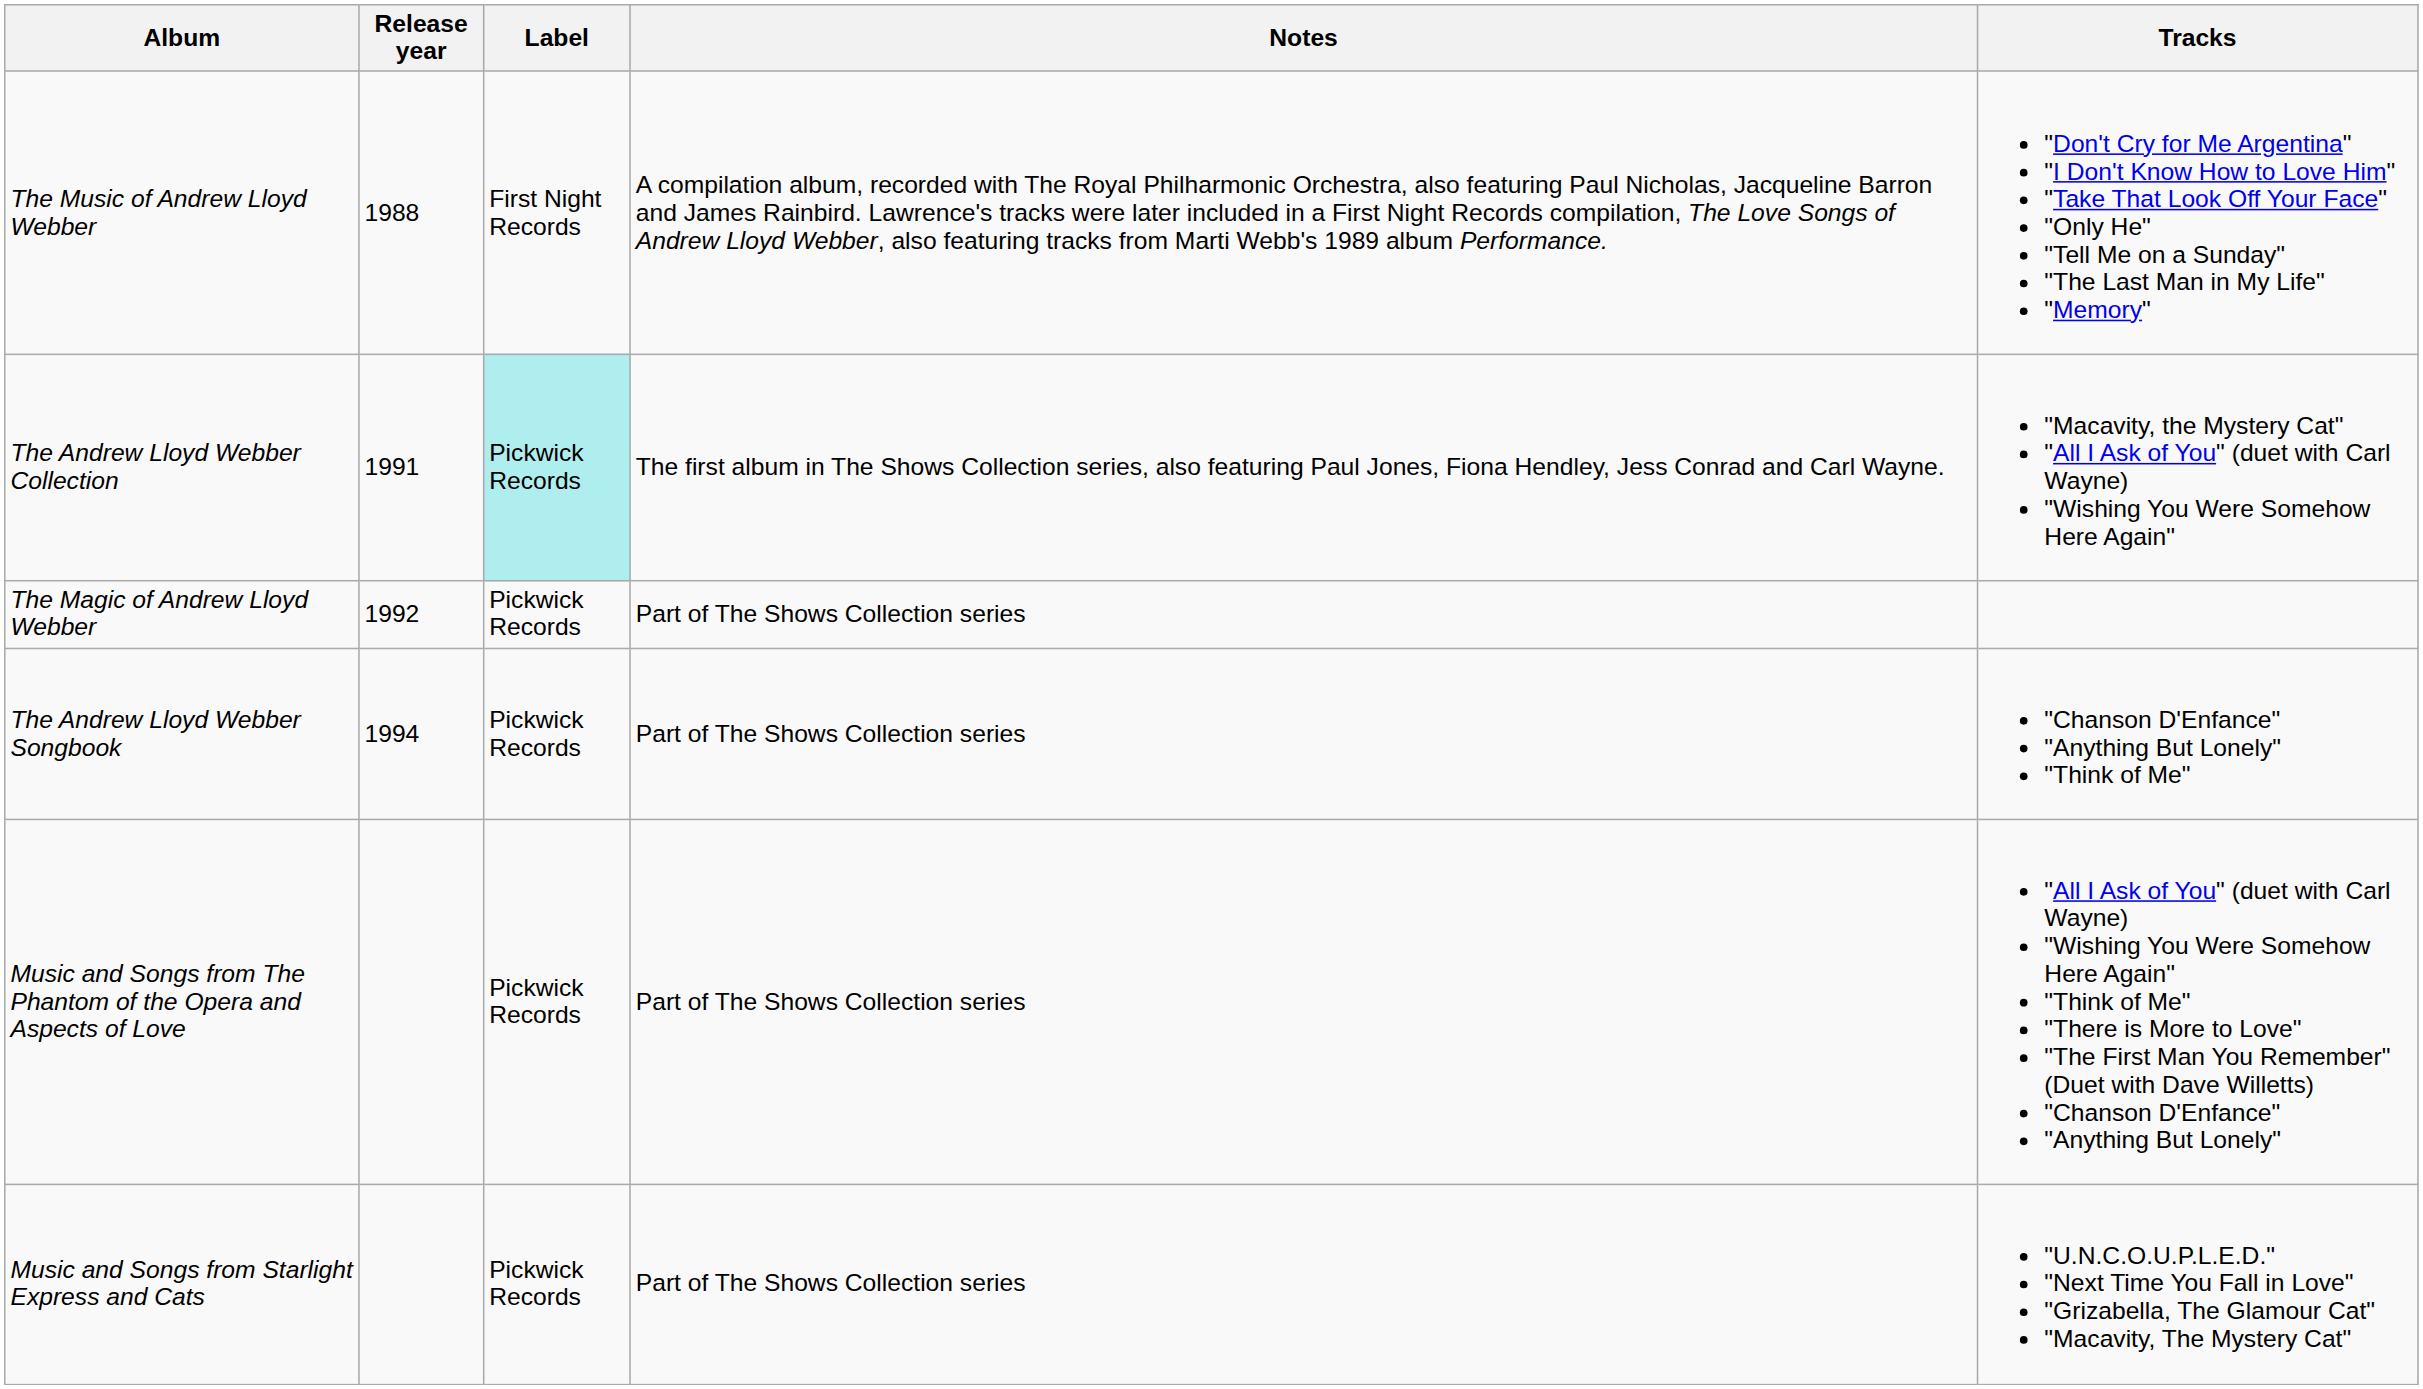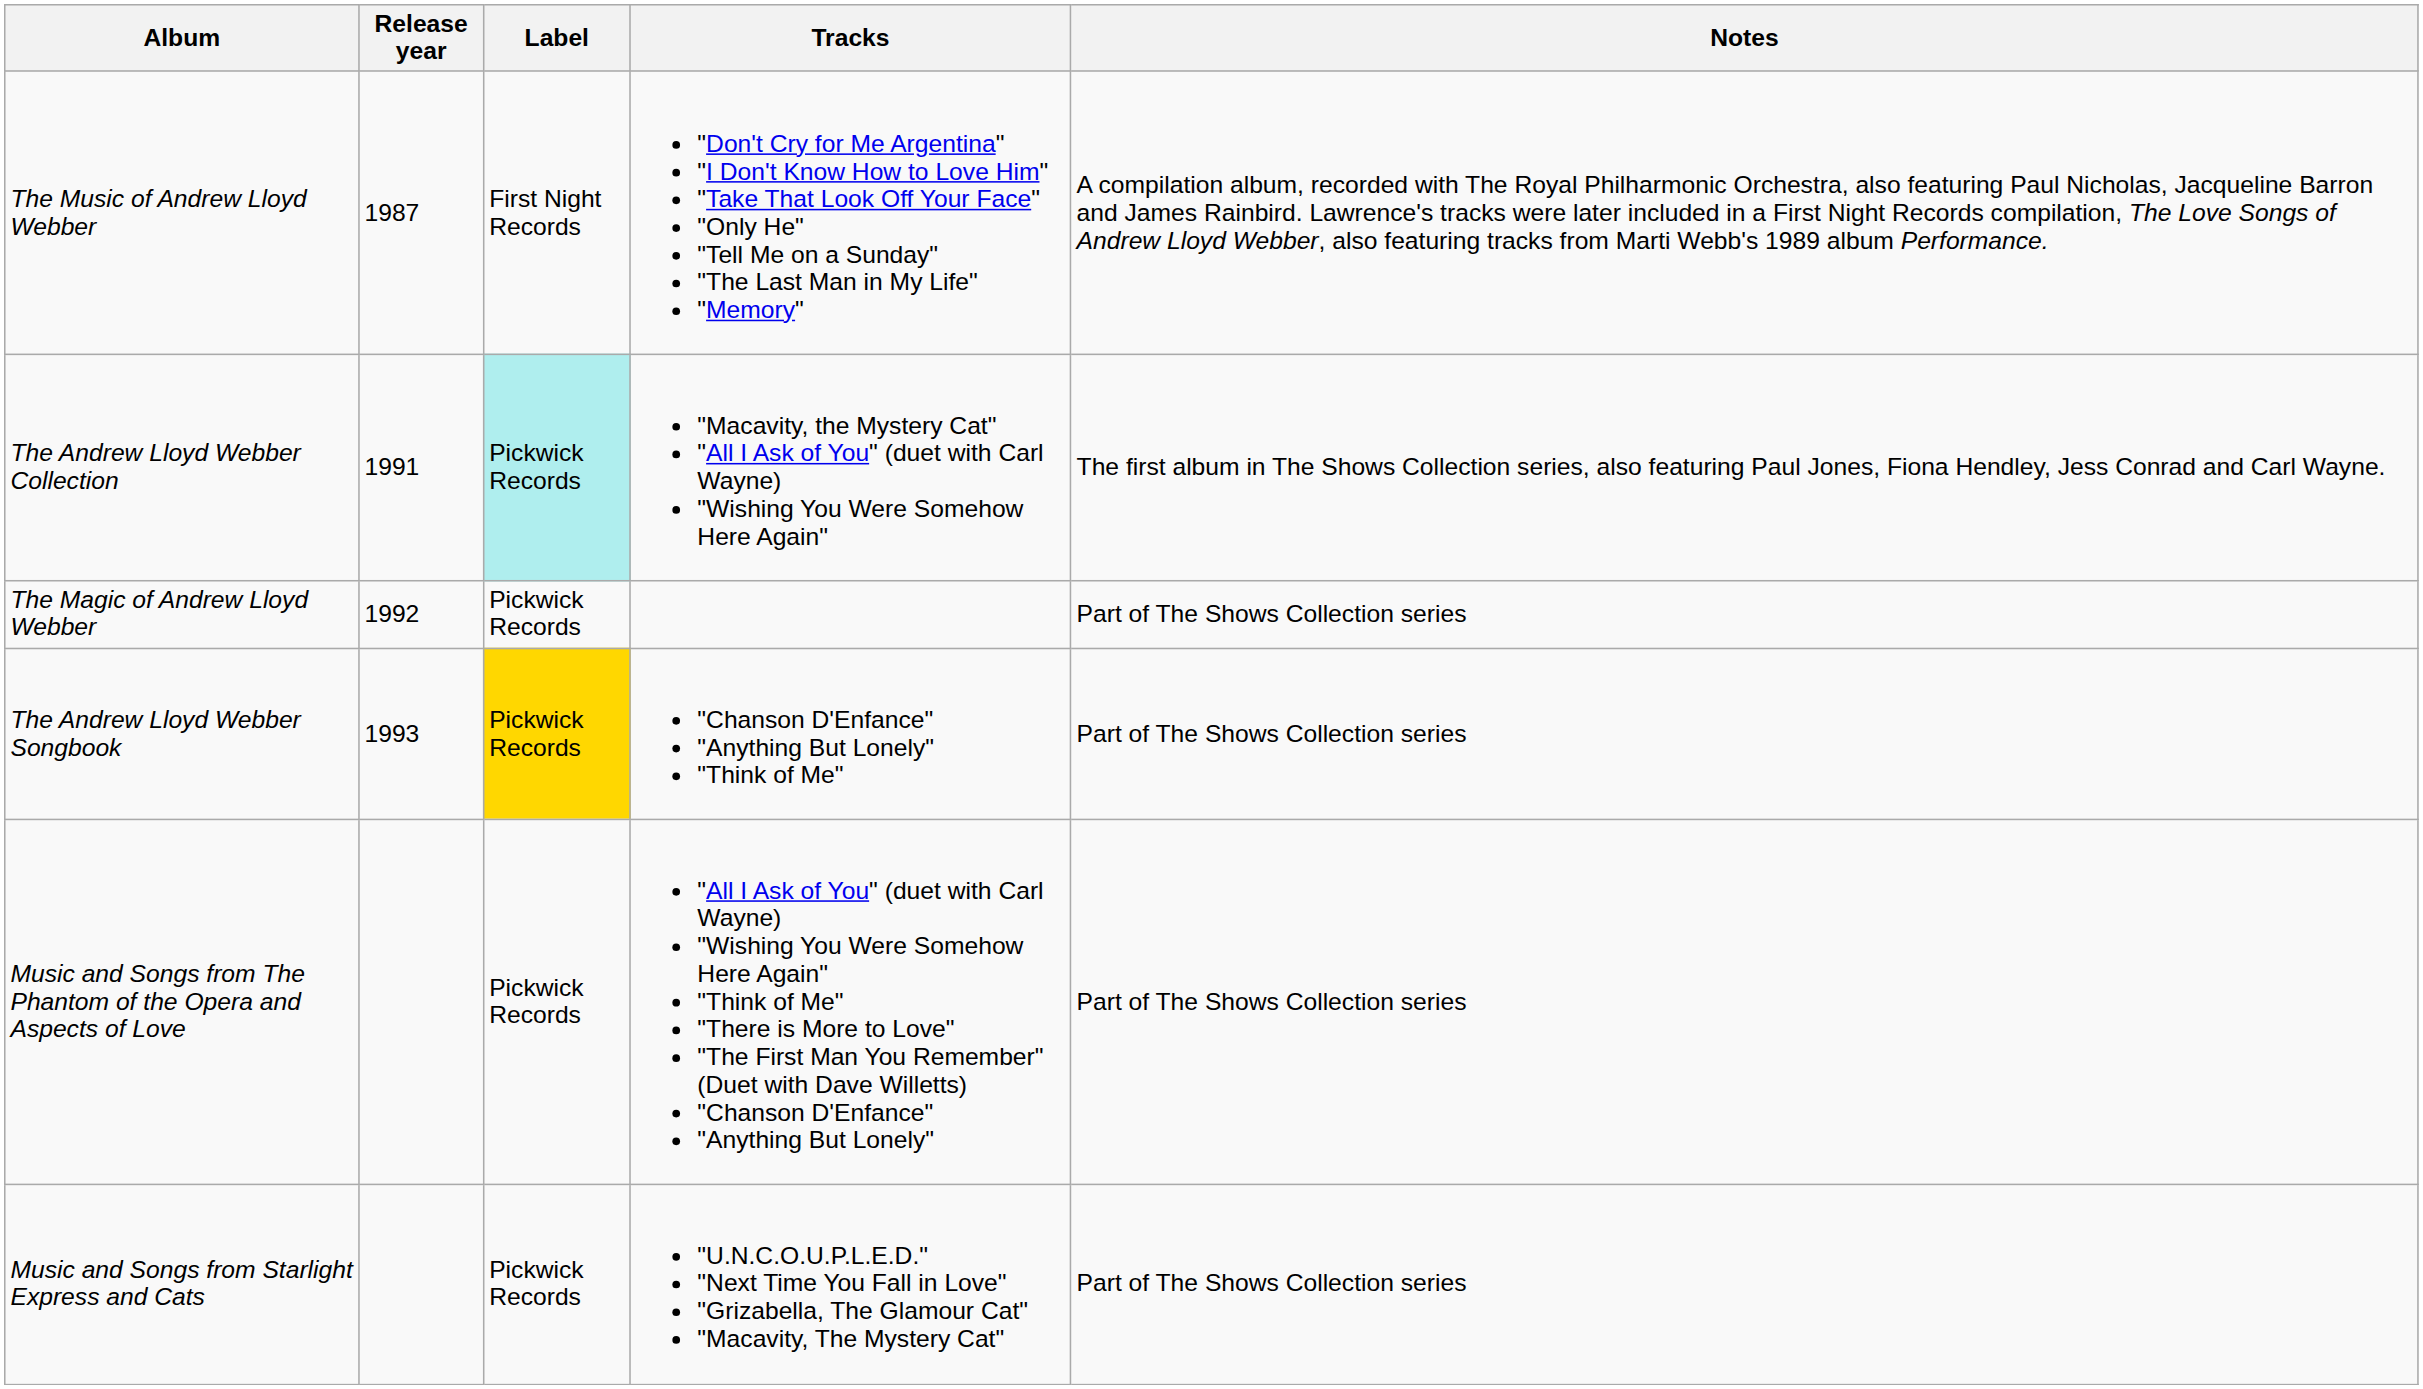columns swapped: Notes <-> Tracks
The Music of Andrew Lloyd Webber | Release year: 1988 -> 1987
The Andrew Lloyd Webber Songbook | Release year: 1994 -> 1993
The Andrew Lloyd Webber Songbook | Label: no background -> gold background
